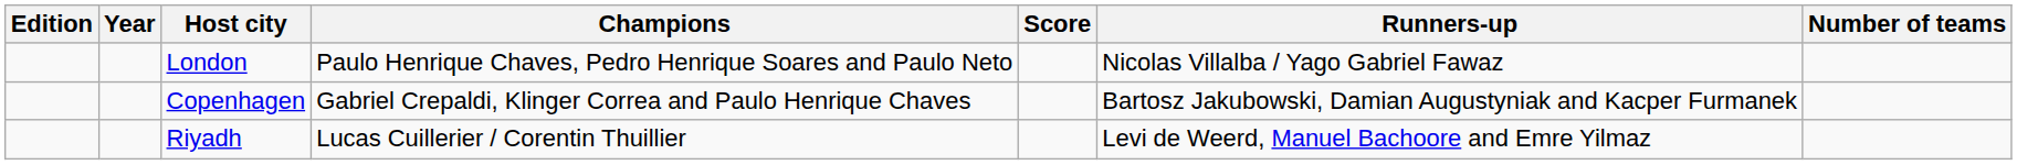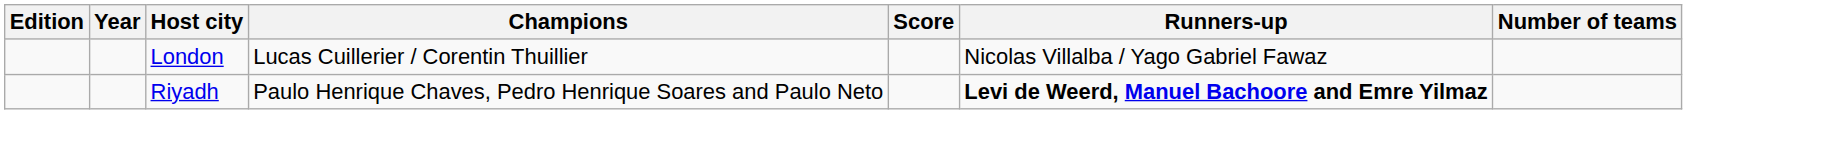London | Champions: Paulo Henrique Chaves, Pedro Henrique Soares and Paulo Neto -> Lucas Cuillerier / Corentin Thuillier
- row: Copenhagen | Gabriel Crepaldi, Klinger Correa and Paulo Henrique Chaves | Bartosz Jakubowski, Damian Augustyniak and Kacper Furmanek
Riyadh | Champions: Lucas Cuillerier / Corentin Thuillier -> Paulo Henrique Chaves, Pedro Henrique Soares and Paulo Neto
Riyadh | Runners-up: normal -> bold
